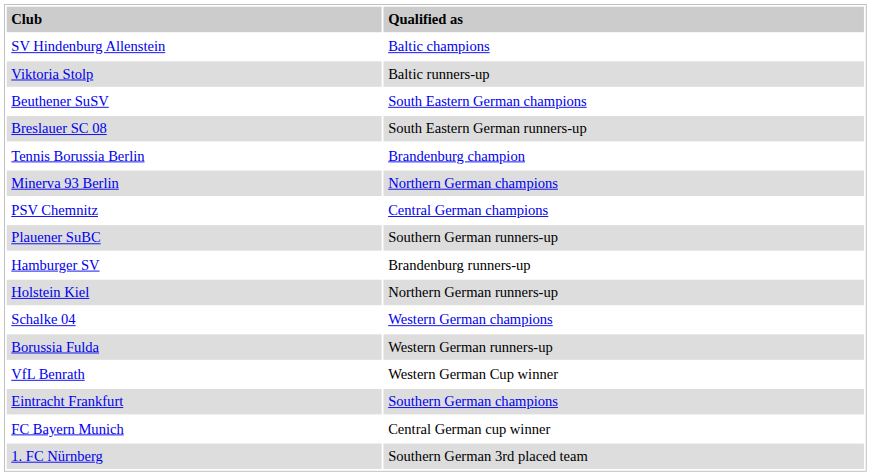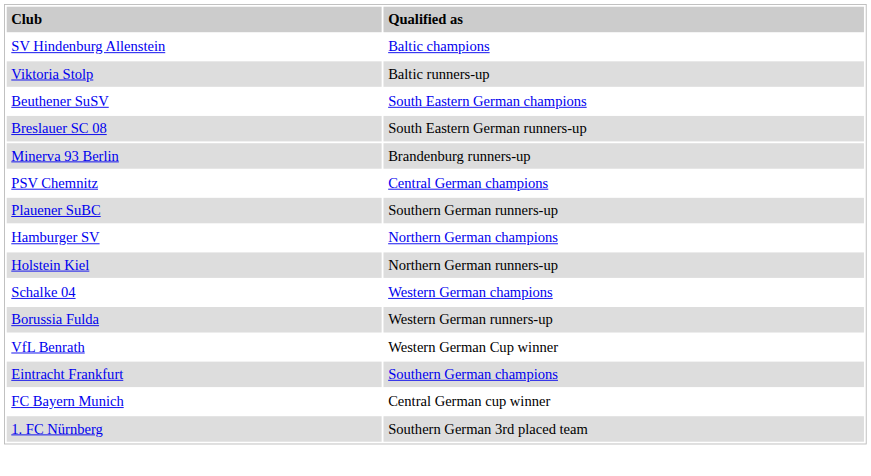- row: Tennis Borussia Berlin | Brandenburg champion
Minerva 93 Berlin | column 2: Northern German champions -> Brandenburg runners-up
Hamburger SV | column 2: Brandenburg runners-up -> Northern German champions
